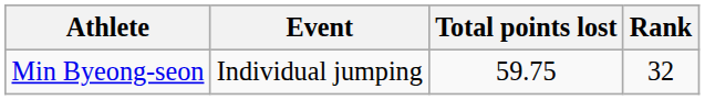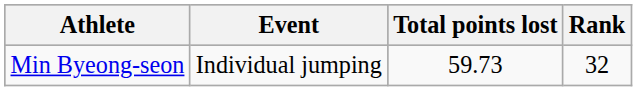Min Byeong-seon | Total points lost: 59.75 -> 59.73
